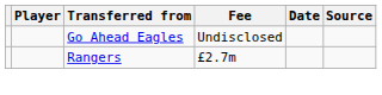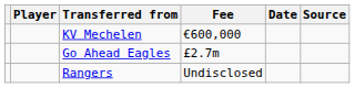+ row: KV Mechelen | €600,000
Go Ahead Eagles | Fee: Undisclosed -> £2.7m
Rangers | Fee: £2.7m -> Undisclosed
